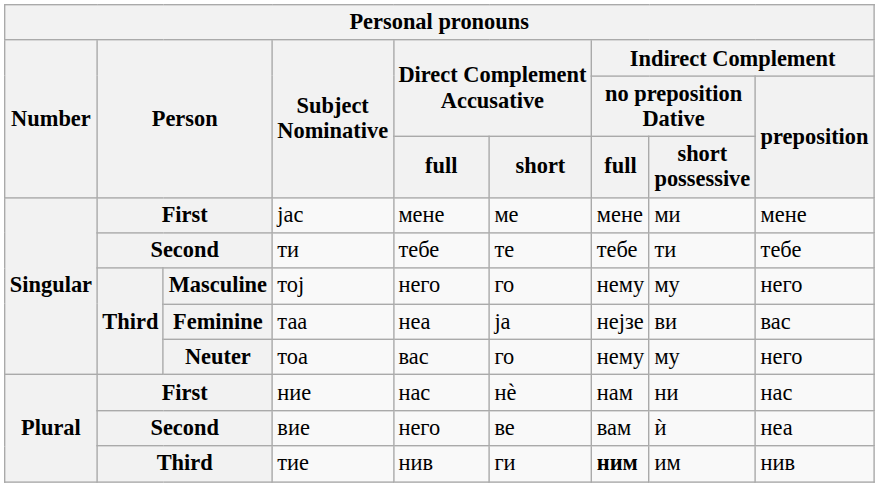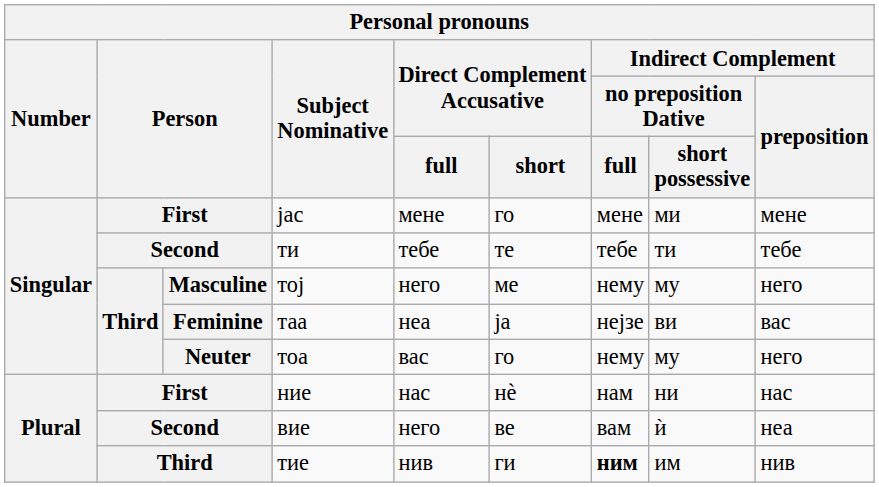јас | Direct Complement Accusative / short: ме -> го
тој | Direct Complement Accusative / short: го -> ме
